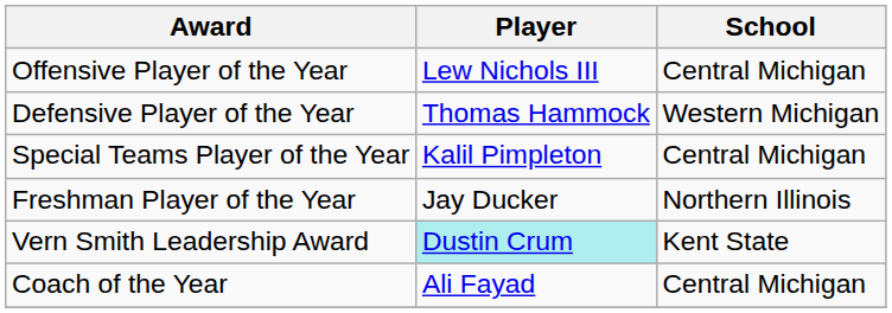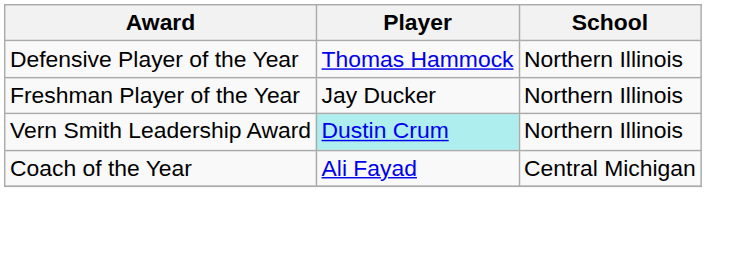- row: Offensive Player of the Year | Lew Nichols III | Central Michigan
Defensive Player of the Year | School: Western Michigan -> Northern Illinois
- row: Special Teams Player of the Year | Kalil Pimpleton | Central Michigan
Vern Smith Leadership Award | School: Kent State -> Northern Illinois
